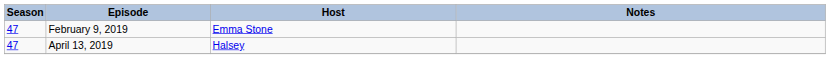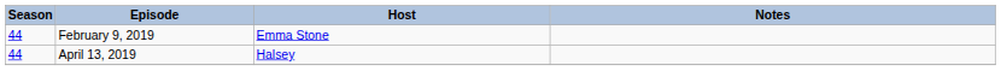February 9, 2019 | Season: 47 -> 44
April 13, 2019 | Season: 47 -> 44
